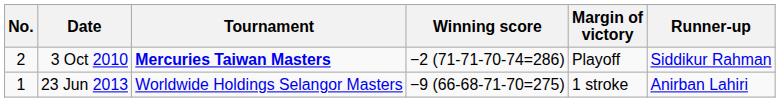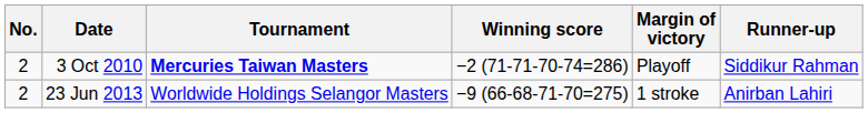23 Jun 2013 | No.: 1 -> 2
